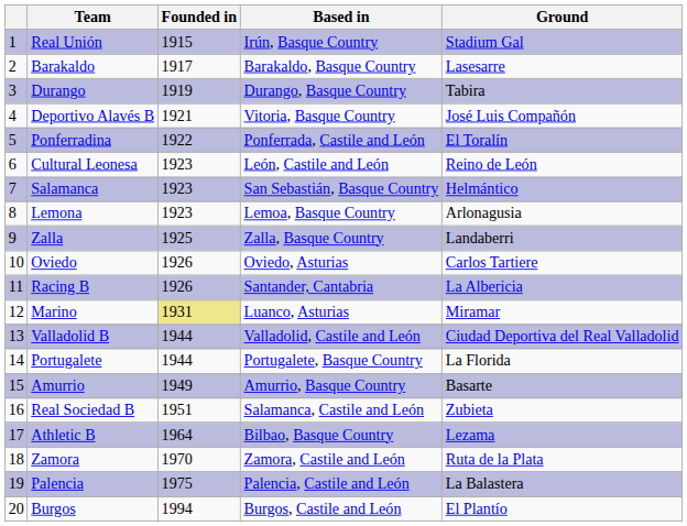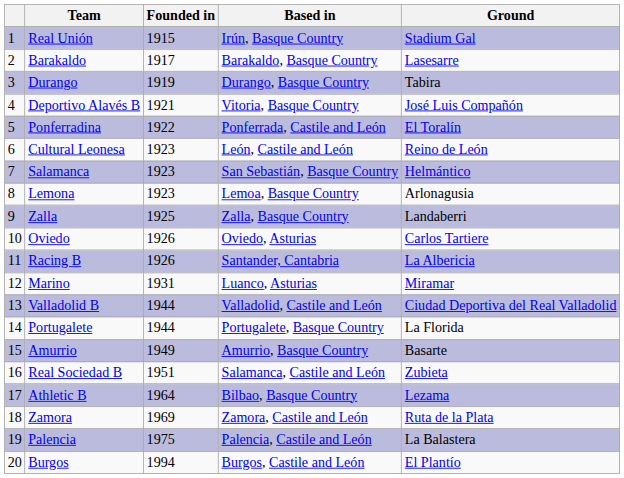Marino | Founded in: khaki background -> no background
Zamora | Founded in: 1970 -> 1969
